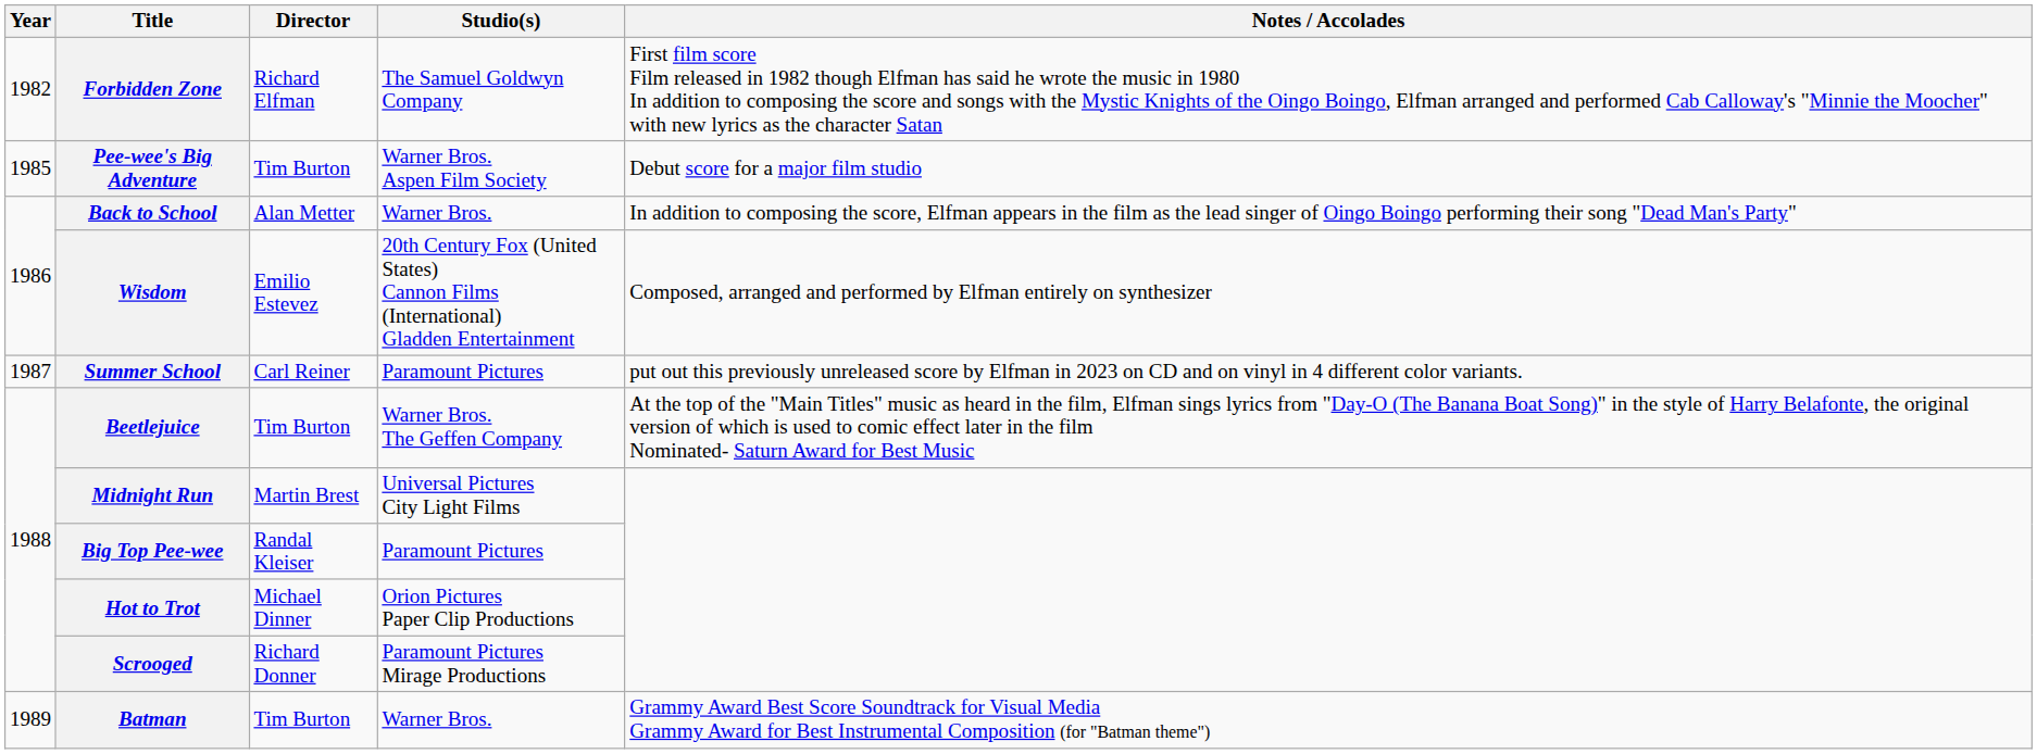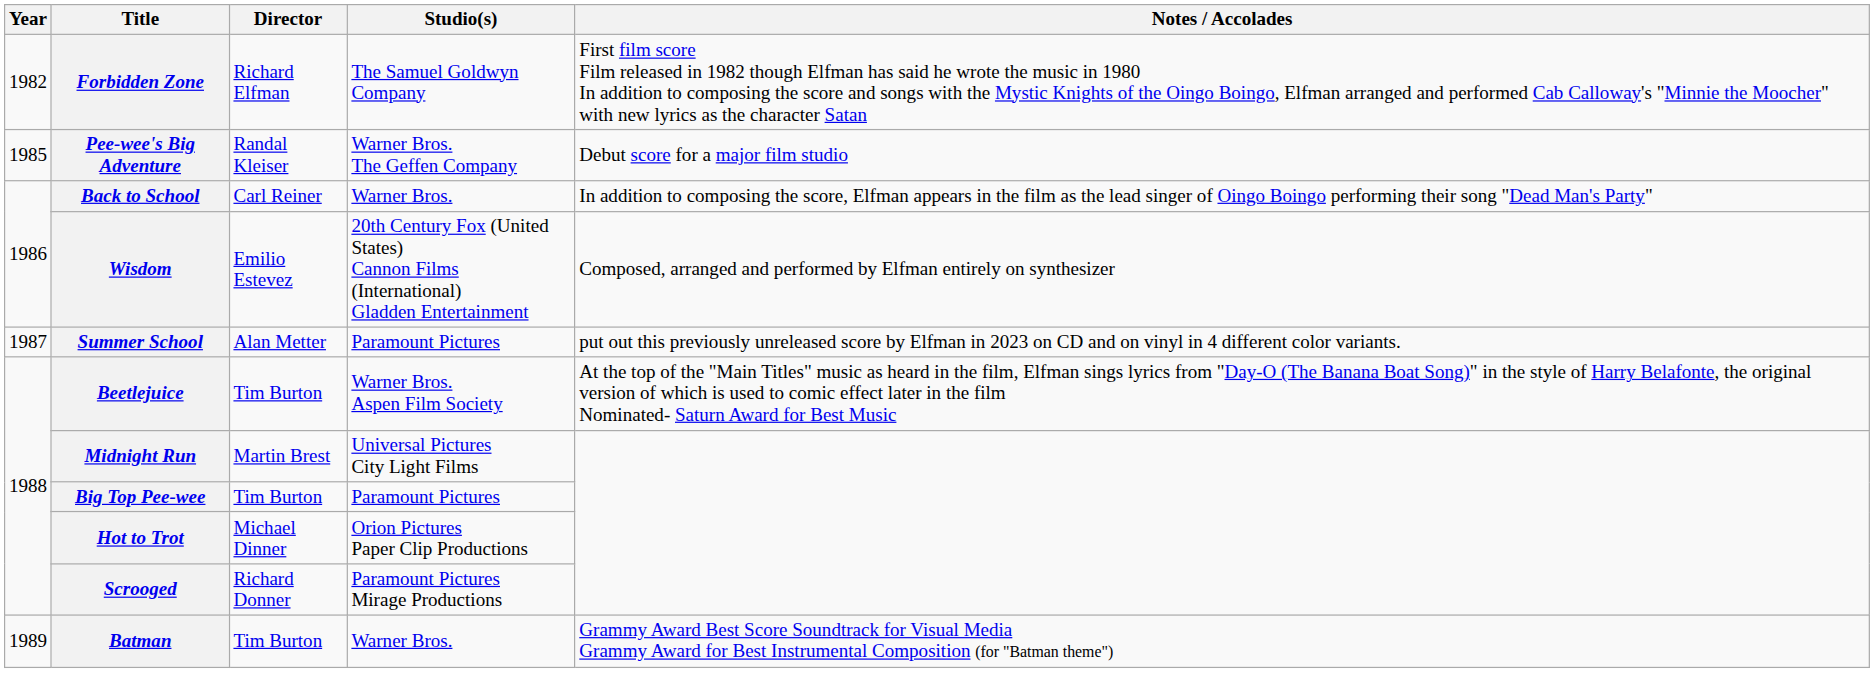Pee-wee's Big Adventure | Director: Tim Burton -> Randal Kleiser
Pee-wee's Big Adventure | Studio(s): Warner Bros. Aspen Film Society -> Warner Bros. The Geffen Company
Back to School | Director: Alan Metter -> Carl Reiner
Summer School | Director: Carl Reiner -> Alan Metter
Beetlejuice | Studio(s): Warner Bros. The Geffen Company -> Warner Bros. Aspen Film Society
Big Top Pee-wee | Director: Randal Kleiser -> Tim Burton
